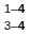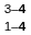rows swapped: 1–4 <-> 3–4
